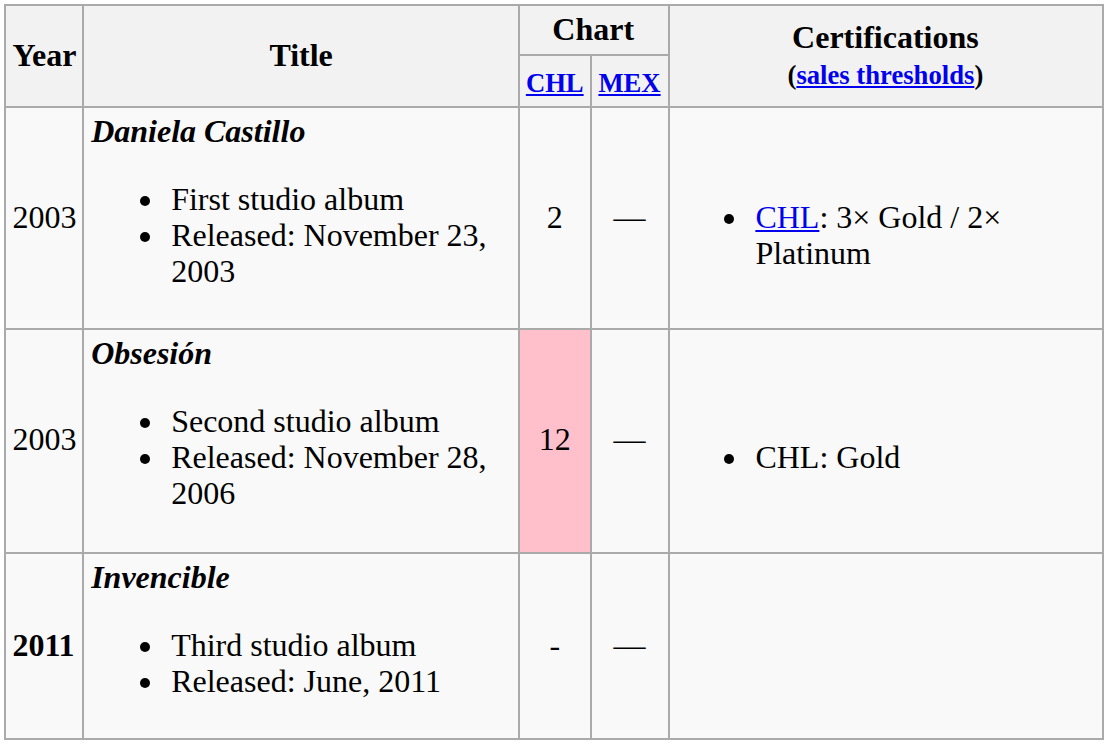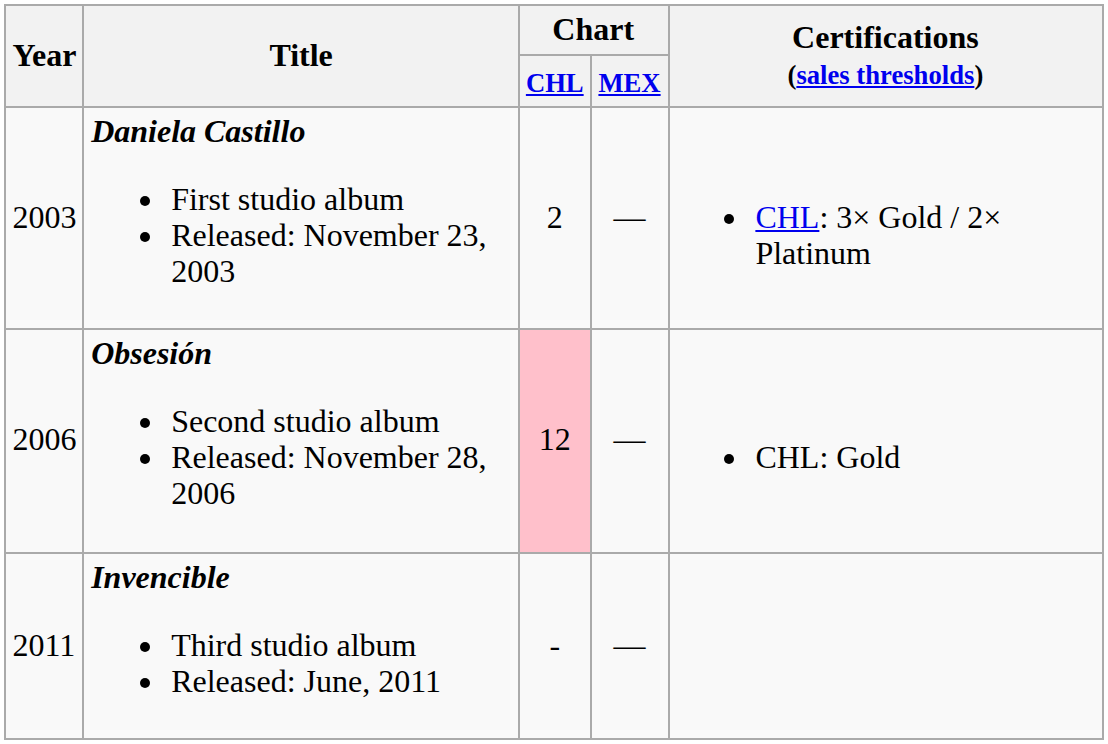Obsesión Second studio album Released: November 28, 2006 | Year: 2003 -> 2006
Invencible Third studio album Released: June, 2011 | Year: bold -> normal
